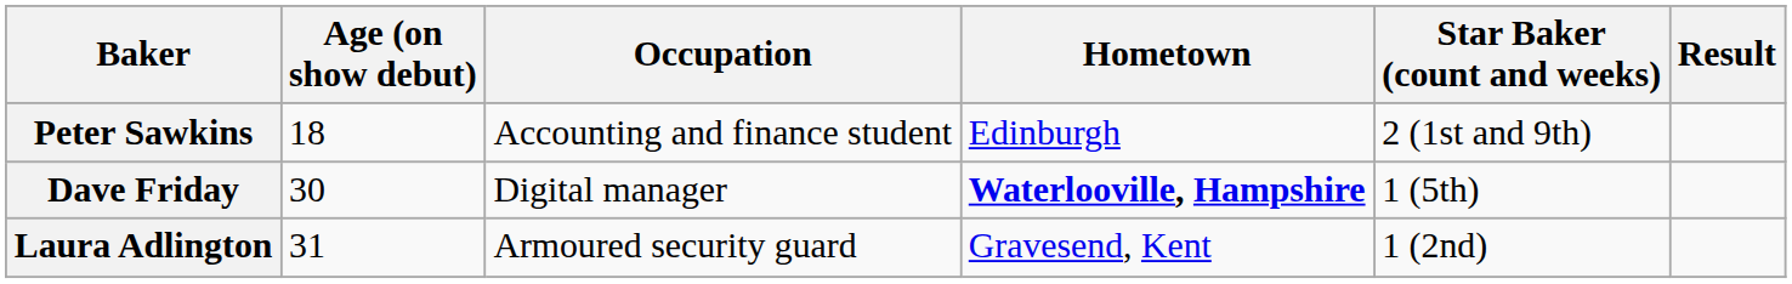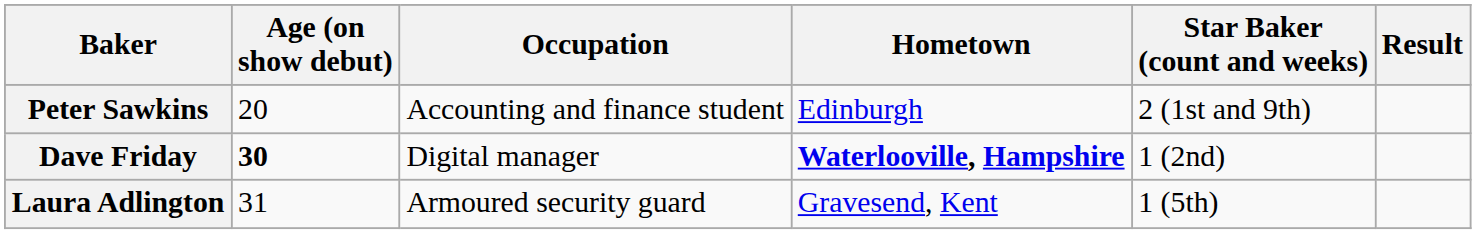Peter Sawkins | Age (on show debut): 18 -> 20
Dave Friday | Age (on show debut): normal -> bold
Dave Friday | Star Baker (count and weeks): 1 (5th) -> 1 (2nd)
Laura Adlington | Star Baker (count and weeks): 1 (2nd) -> 1 (5th)
